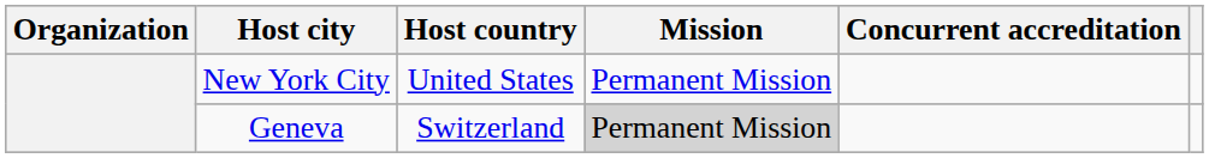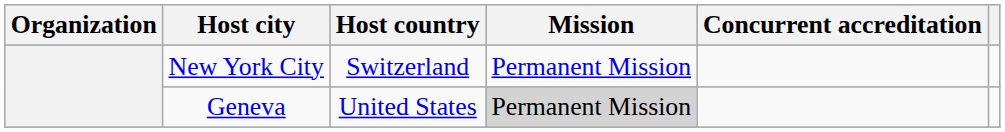New York City | Host country: United States -> Switzerland
Geneva | Host country: Switzerland -> United States
